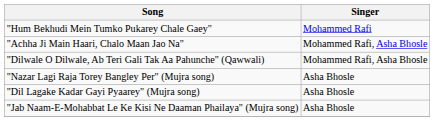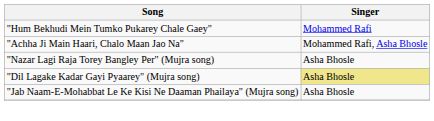- row: "Dilwale O Dilwale, Ab Teri Gali Tak Aa Pahunche" (Qawwali) | Mohammed Rafi, Asha Bhosle
"Dil Lagake Kadar Gayi Pyaarey" (Mujra song) | Singer: no background -> khaki background
